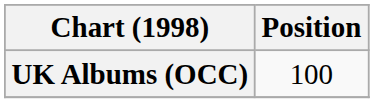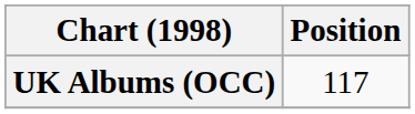UK Albums (OCC) | Position: 100 -> 117
